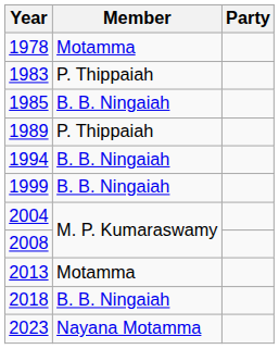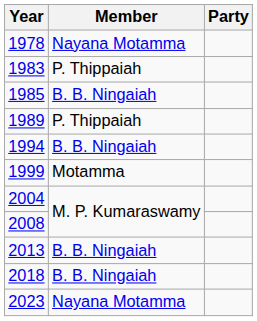1978 | Member: Motamma -> Nayana Motamma
1999 | Member: B. B. Ningaiah -> Motamma
2013 | Member: Motamma -> B. B. Ningaiah
